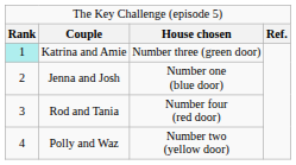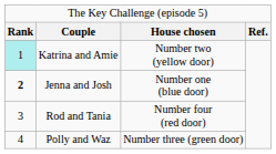Katrina and Amie | column 3: Number three (green door) -> Number two (yellow door)
Jenna and Josh | column 1: normal -> bold
Polly and Waz | column 3: Number two (yellow door) -> Number three (green door)
